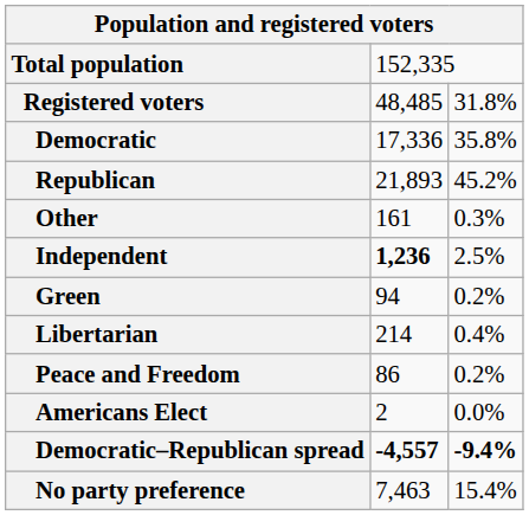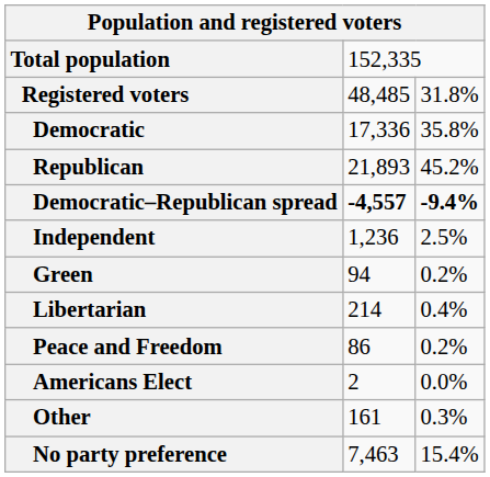rows swapped: Democratic–Republican spread <-> Other
Independent | column 2: bold -> normal
